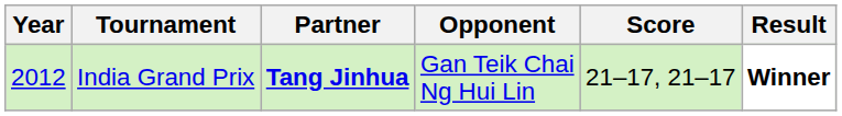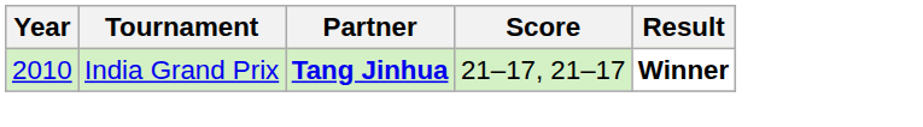- column: Opponent | Gan Teik Chai Ng Hui Lin
India Grand Prix | Year: 2012 -> 2010
